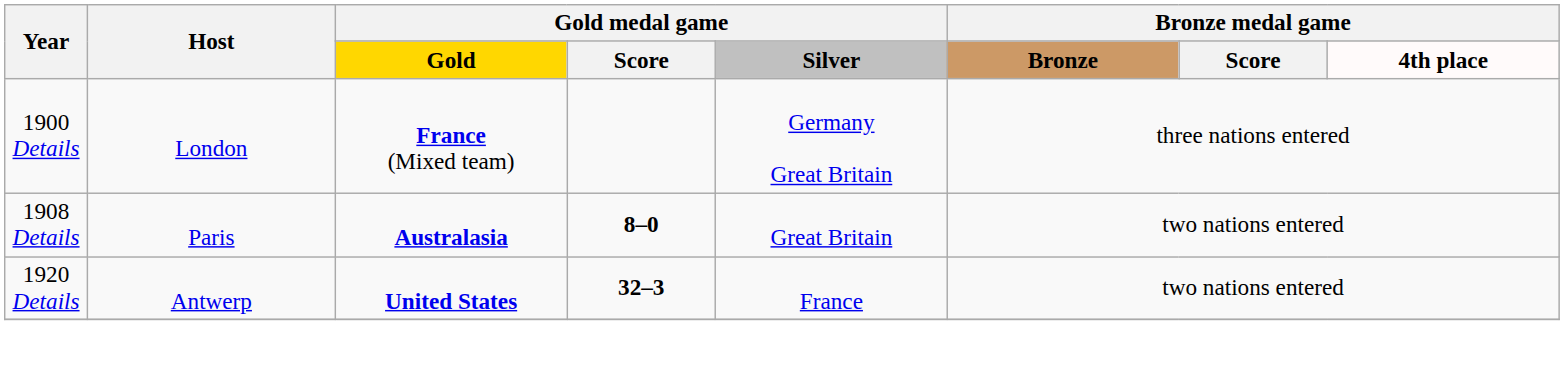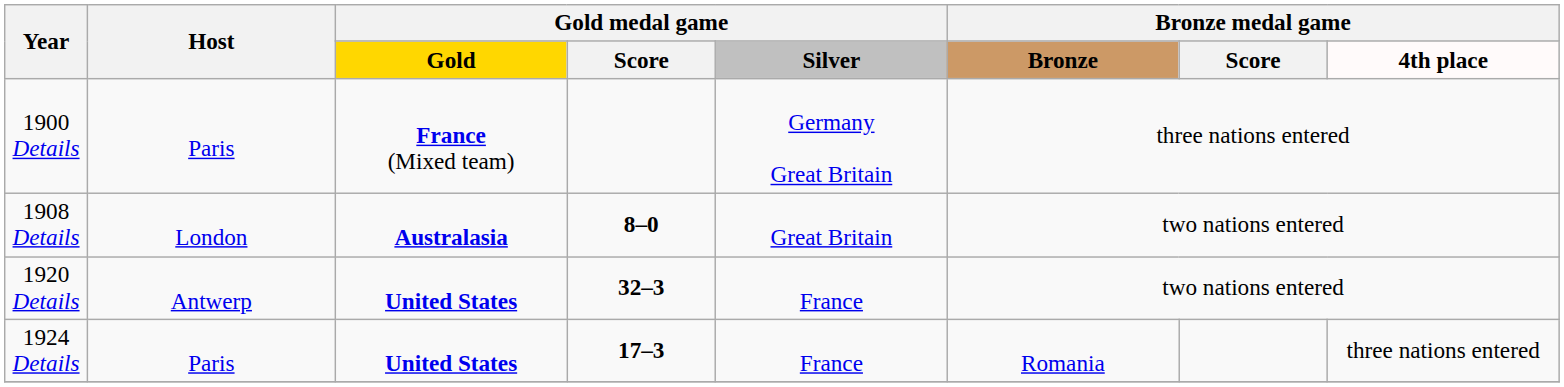1900 Details | Host: London -> Paris
1908 Details | Host: Paris -> London
+ row: 1924 Details | Paris | United States | 17–3 | France | Romania | three nations entered
